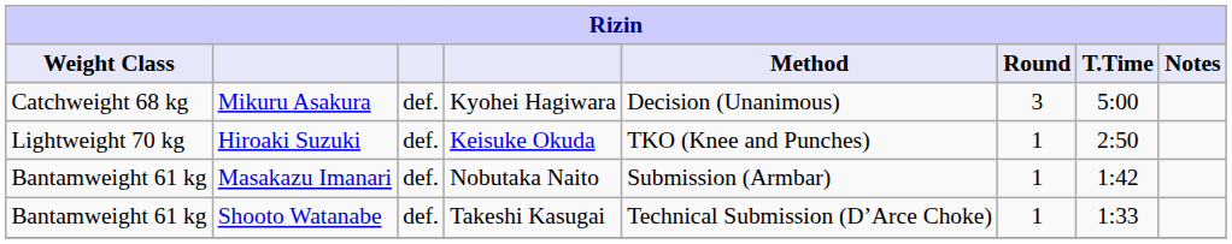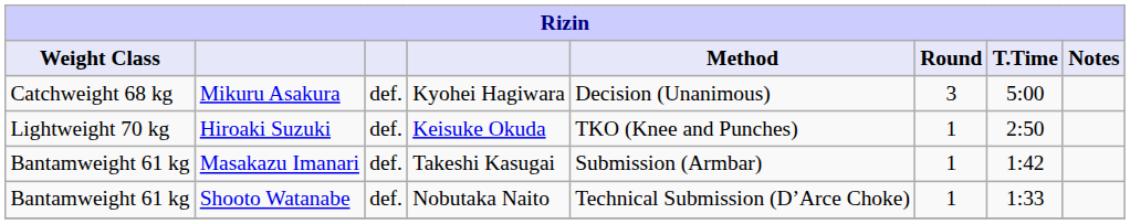Masakazu Imanari | column 4: Nobutaka Naito -> Takeshi Kasugai
Shooto Watanabe | column 4: Takeshi Kasugai -> Nobutaka Naito
